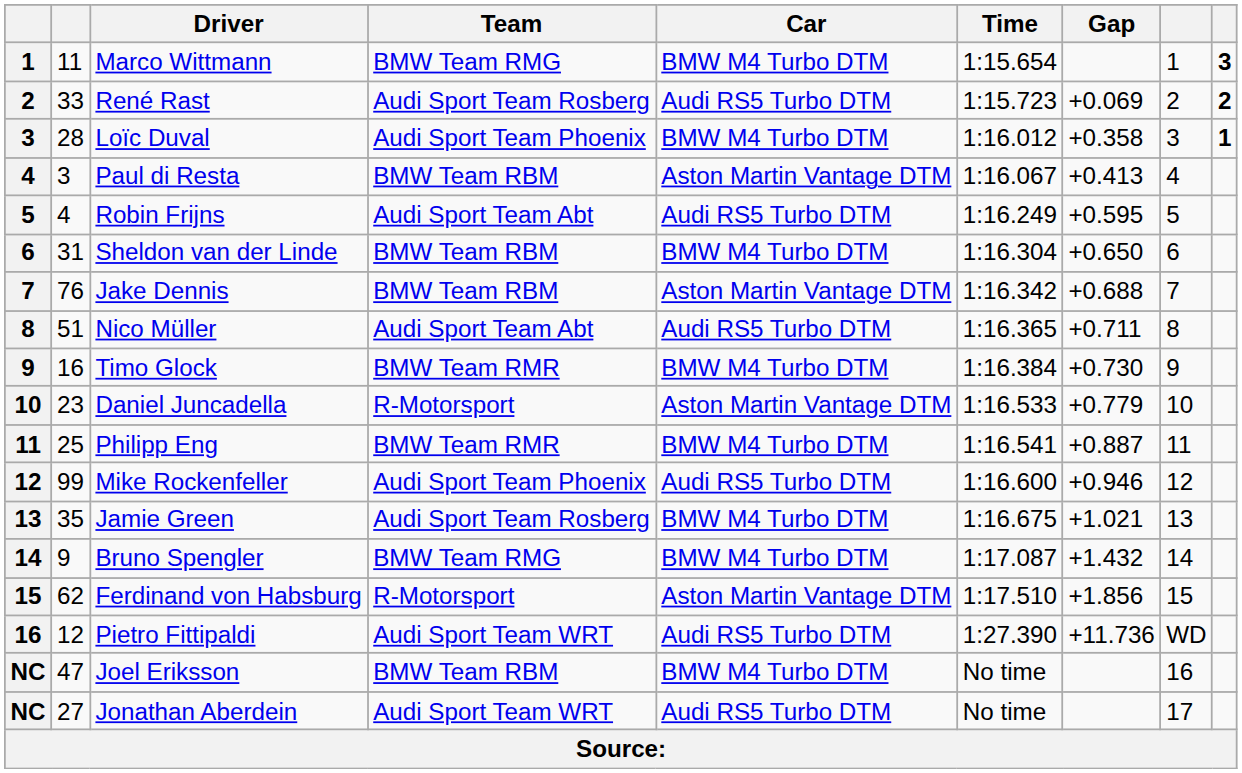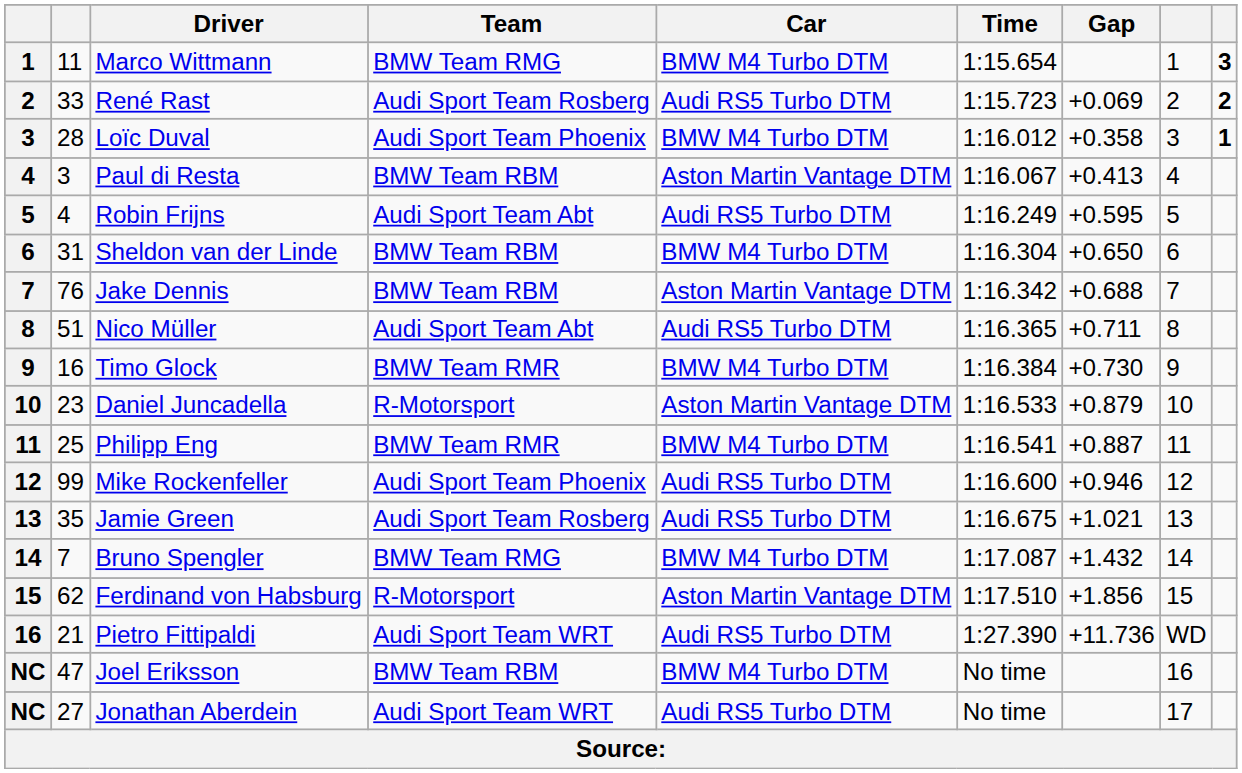Daniel Juncadella | Gap: +0.779 -> +0.879
Jamie Green | Car: BMW M4 Turbo DTM -> Audi RS5 Turbo DTM
Bruno Spengler | column 2: 9 -> 7
Pietro Fittipaldi | column 2: 12 -> 21
